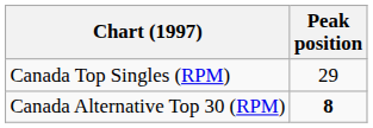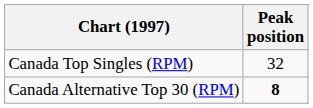Canada Top Singles (RPM) | Peak position: 29 -> 32
